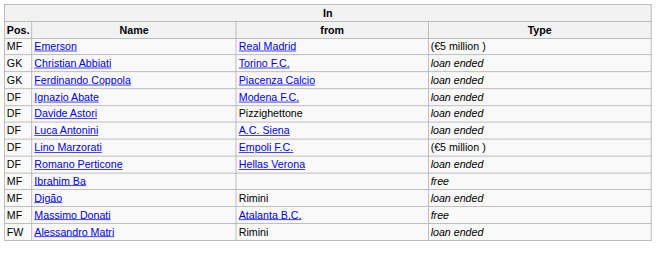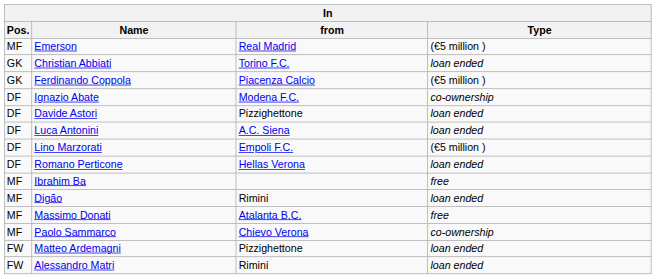Ferdinando Coppola | Type: loan ended -> (€5 million )
Ignazio Abate | Type: loan ended -> co-ownership
+ row: MF | Paolo Sammarco | Chievo Verona | co-ownership
+ row: FW | Matteo Ardemagni | Pizzighettone | loan ended
